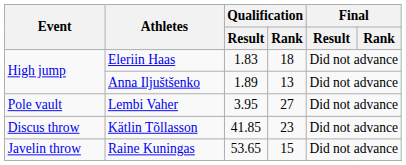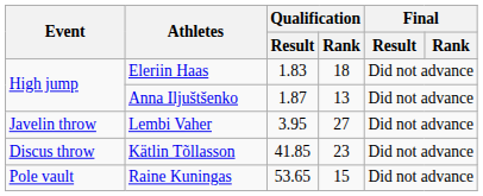Anna Iljuštšenko | Qualification / Result: 1.89 -> 1.87
Lembi Vaher | Event: Pole vault -> Javelin throw
Raine Kuningas | Event: Javelin throw -> Pole vault
